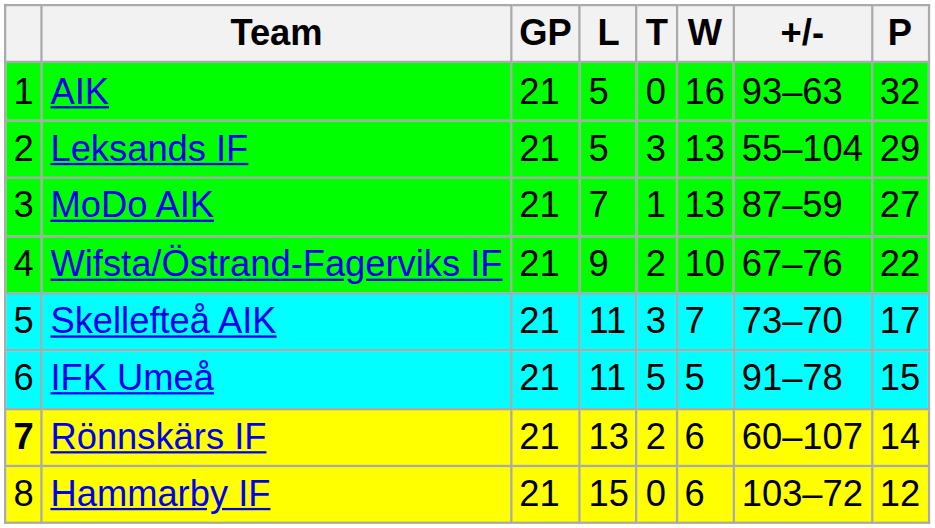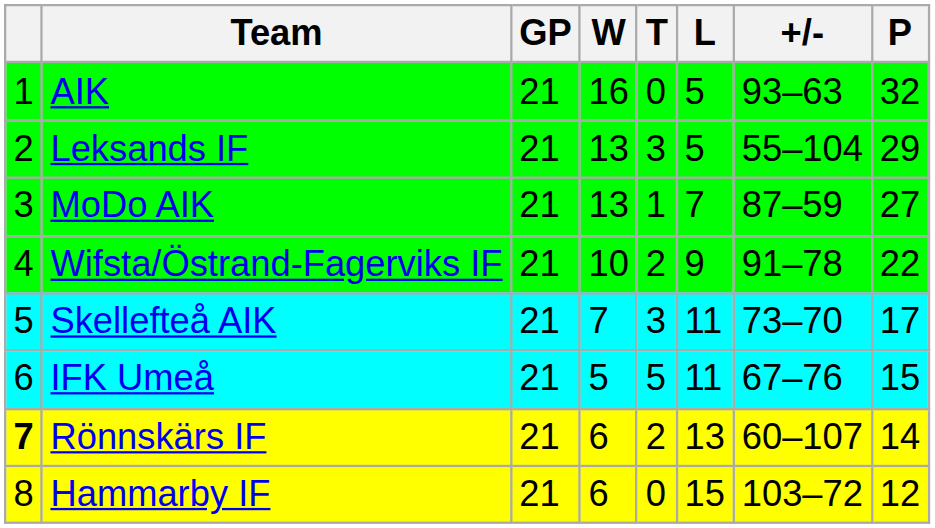columns swapped: W <-> L
Wifsta/Östrand-Fagerviks IF | +/-: 67–76 -> 91–78
IFK Umeå | +/-: 91–78 -> 67–76
